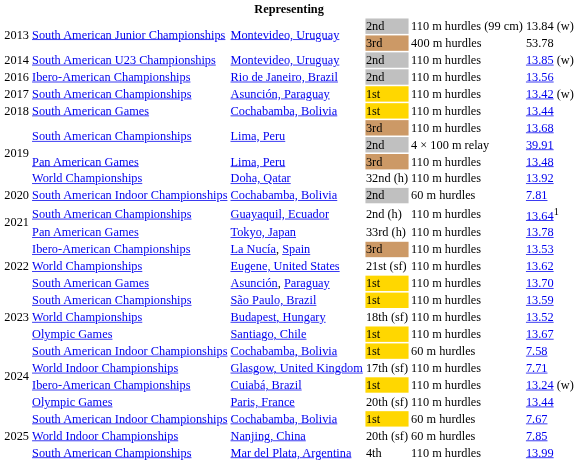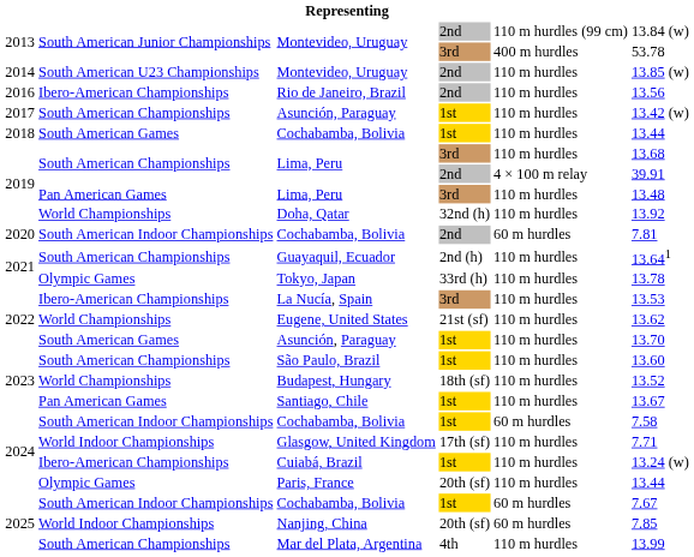Tokyo, Japan | column 2: Pan American Games -> Olympic Games
São Paulo, Brazil | column 6: 13.59 -> 13.60
Santiago, Chile | column 2: Olympic Games -> Pan American Games
